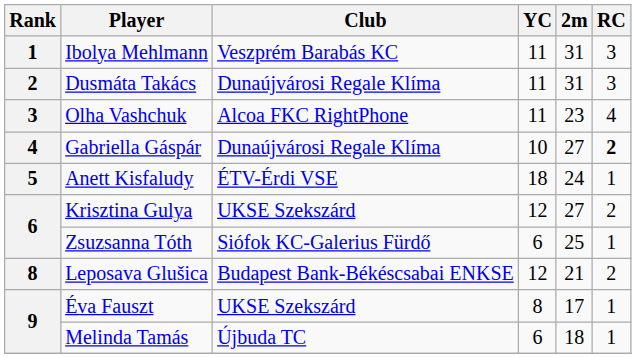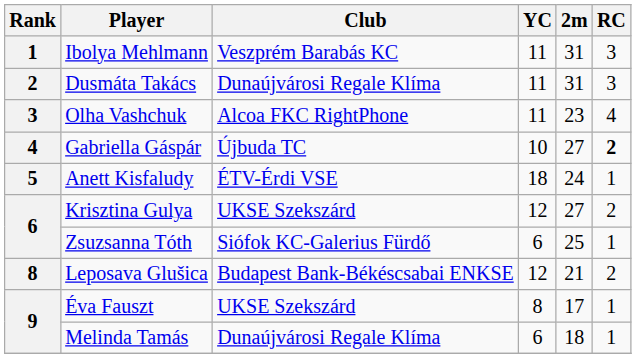Gabriella Gáspár | Club: Dunaújvárosi Regale Klíma -> Újbuda TC
Melinda Tamás | Club: Újbuda TC -> Dunaújvárosi Regale Klíma
